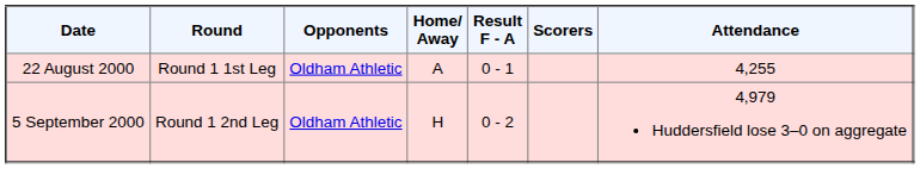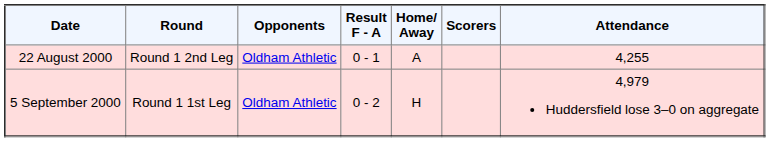columns swapped: Home/ Away <-> Result F - A
22 August 2000 | Round: Round 1 1st Leg -> Round 1 2nd Leg
5 September 2000 | Round: Round 1 2nd Leg -> Round 1 1st Leg
